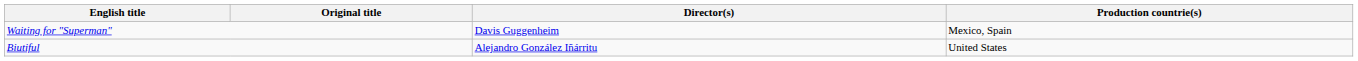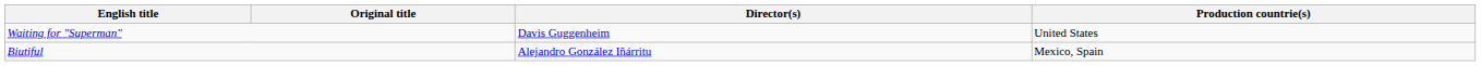Waiting for "Superman" | Production countrie(s): Mexico, Spain -> United States
Biutiful | Production countrie(s): United States -> Mexico, Spain
